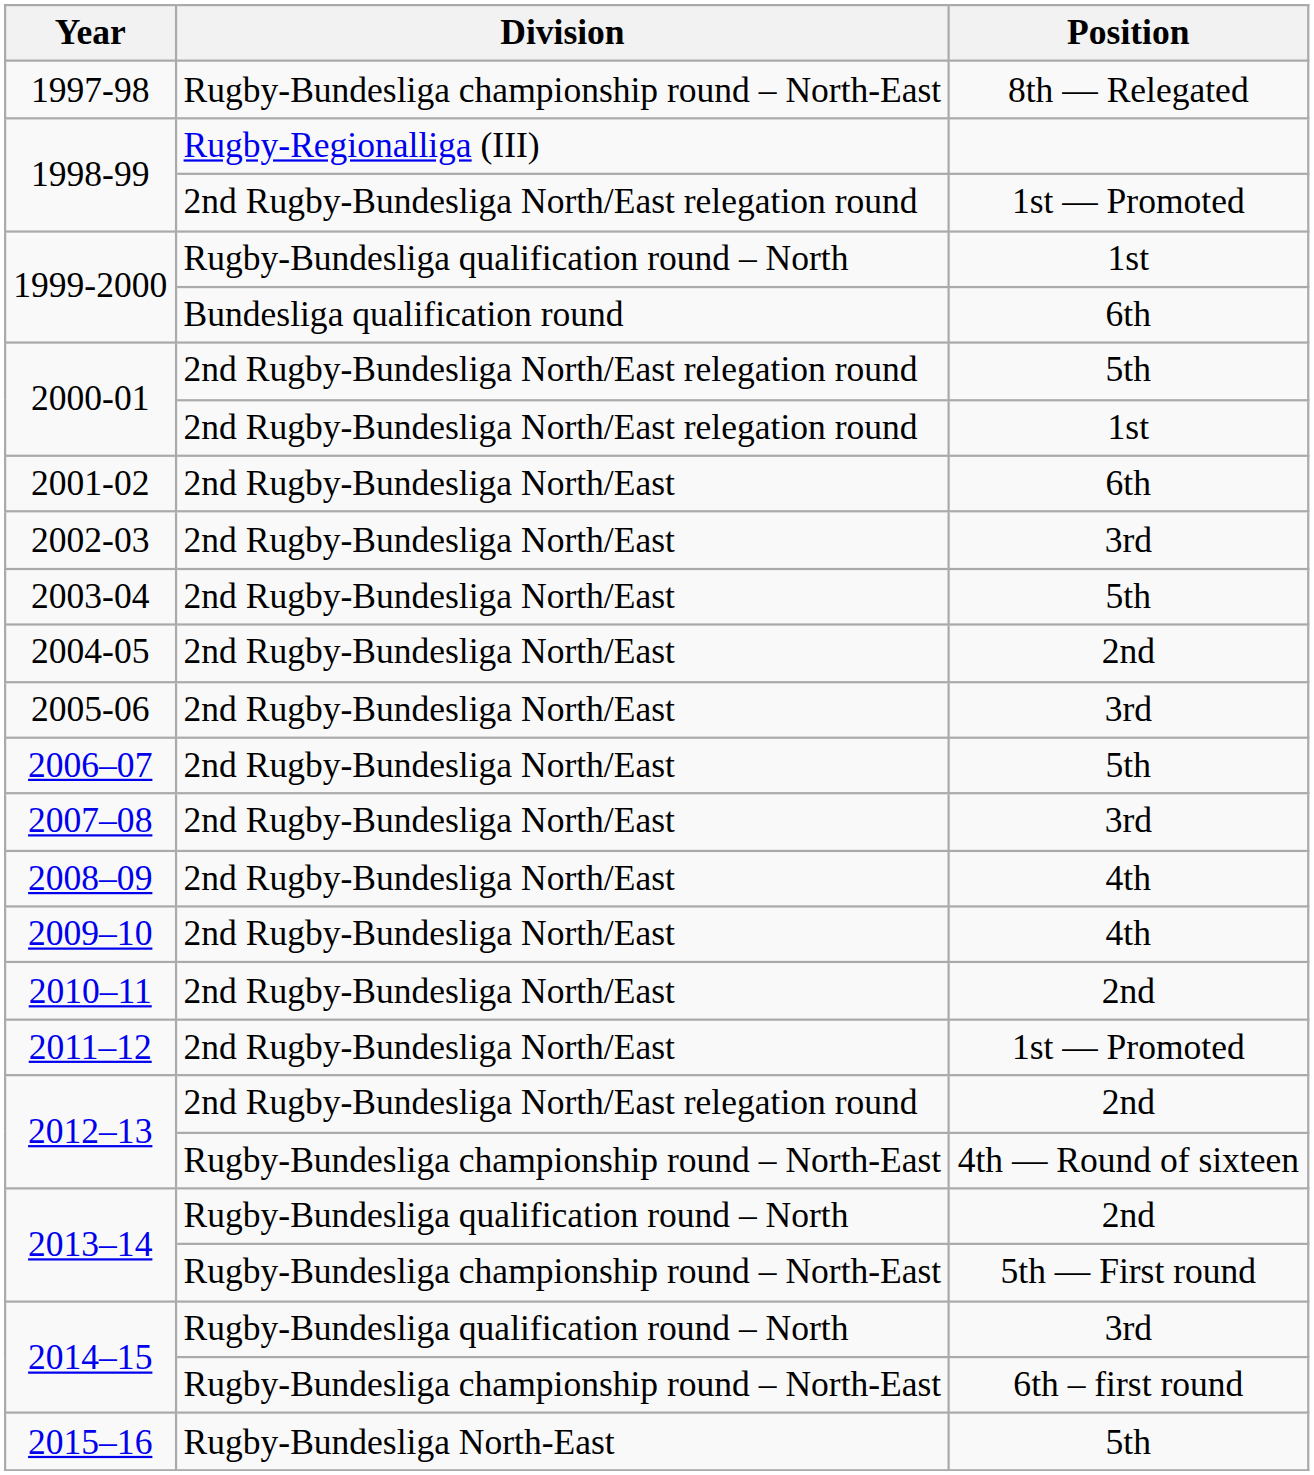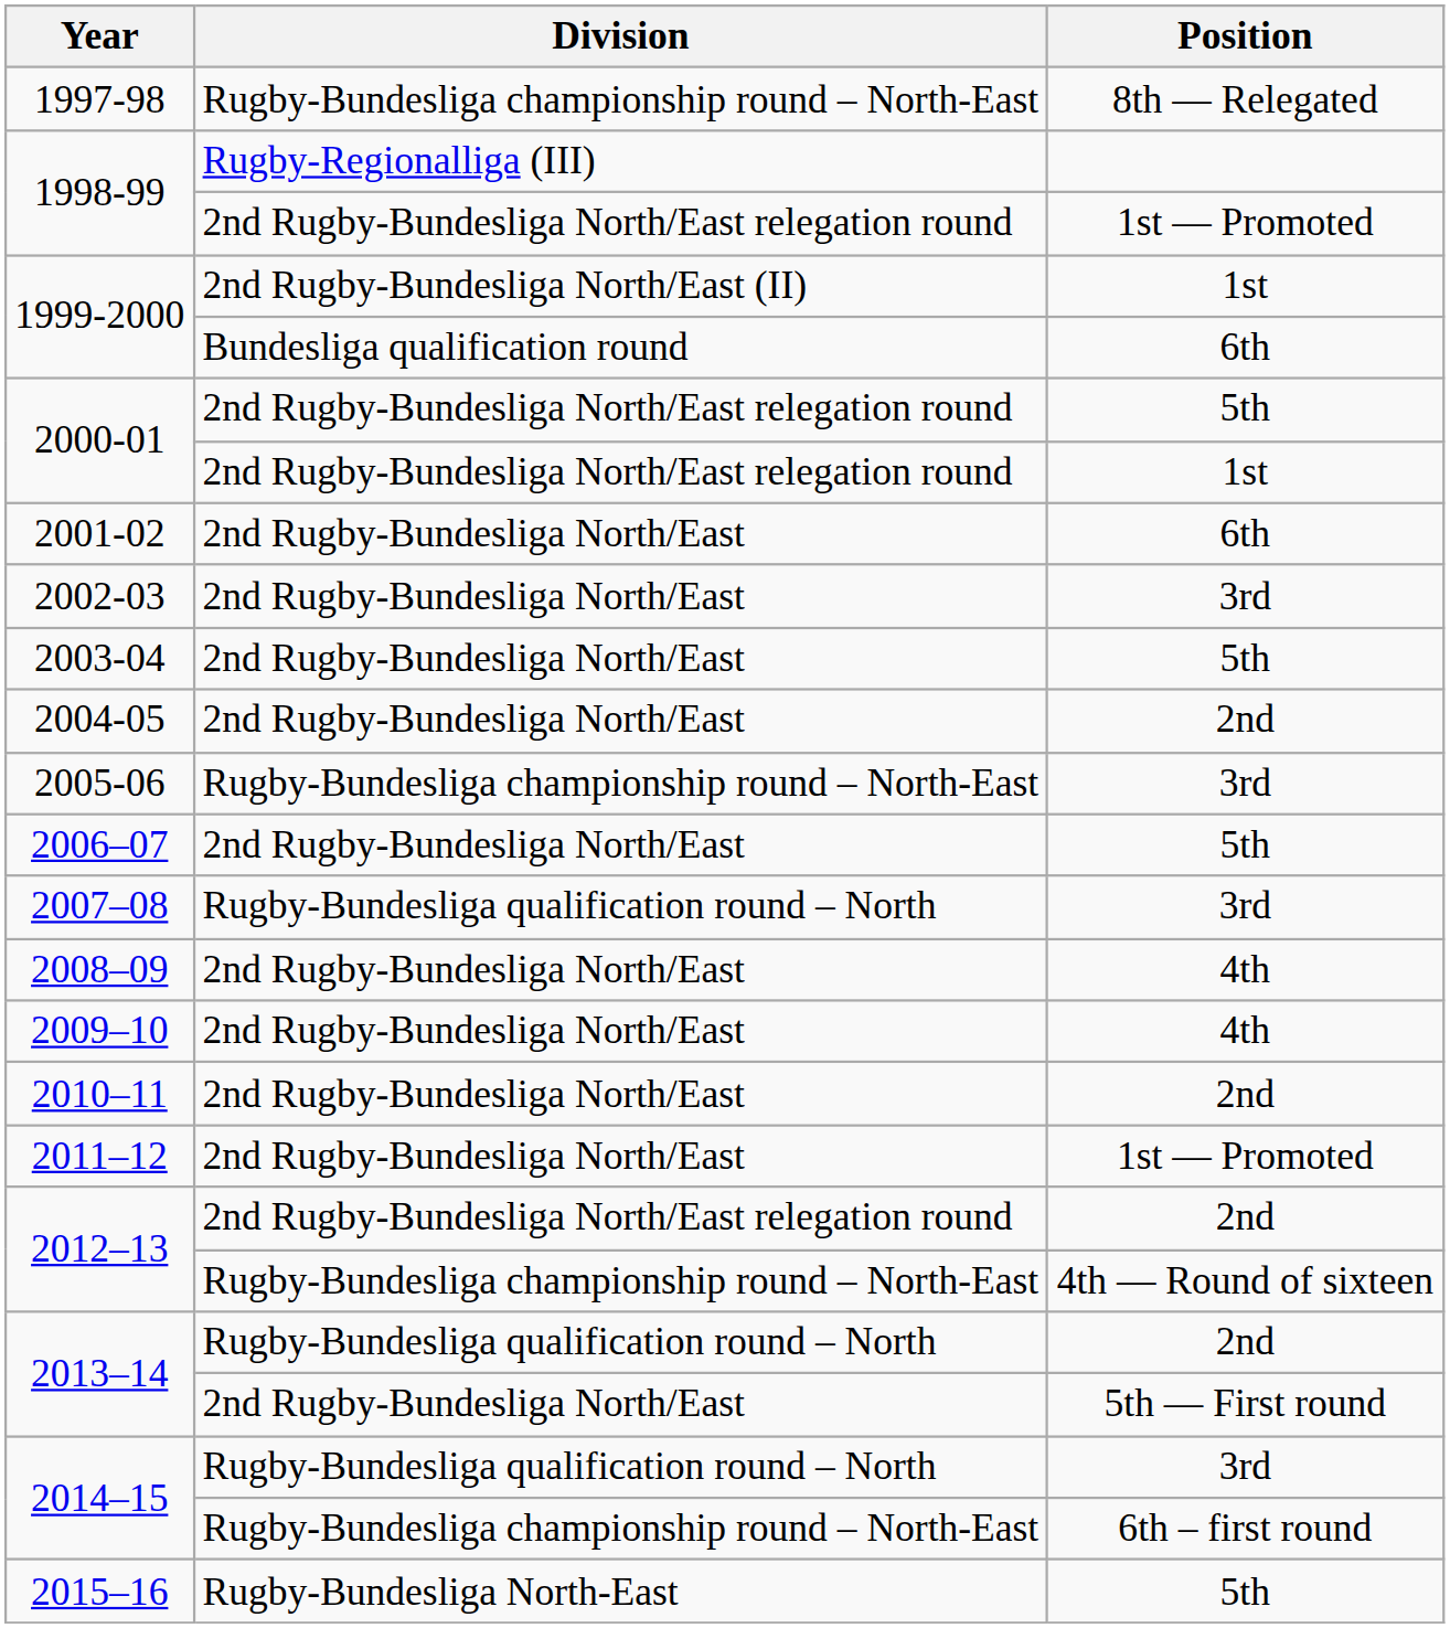1999-2000 / 1st | Division: Rugby-Bundesliga qualification round – North -> 2nd Rugby-Bundesliga North/East (II)
2005-06 | Division: 2nd Rugby-Bundesliga North/East -> Rugby-Bundesliga championship round – North-East
2007–08 | Division: 2nd Rugby-Bundesliga North/East -> Rugby-Bundesliga qualification round – North
2013–14 / 5th — First round | Division: Rugby-Bundesliga championship round – North-East -> 2nd Rugby-Bundesliga North/East
